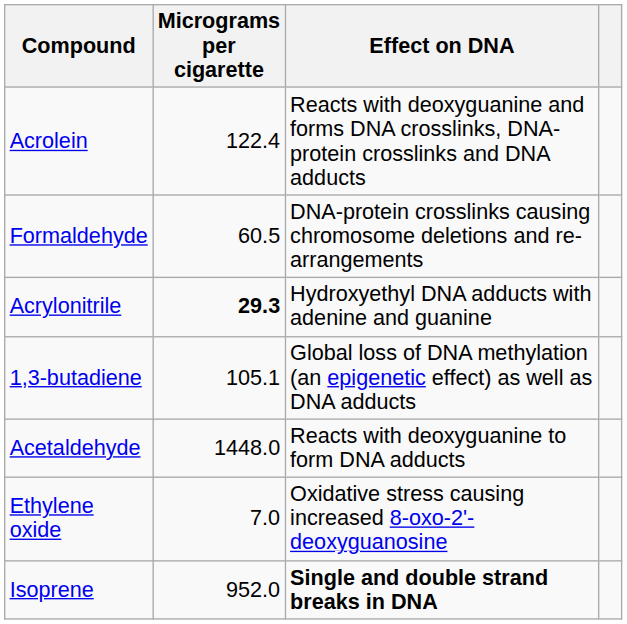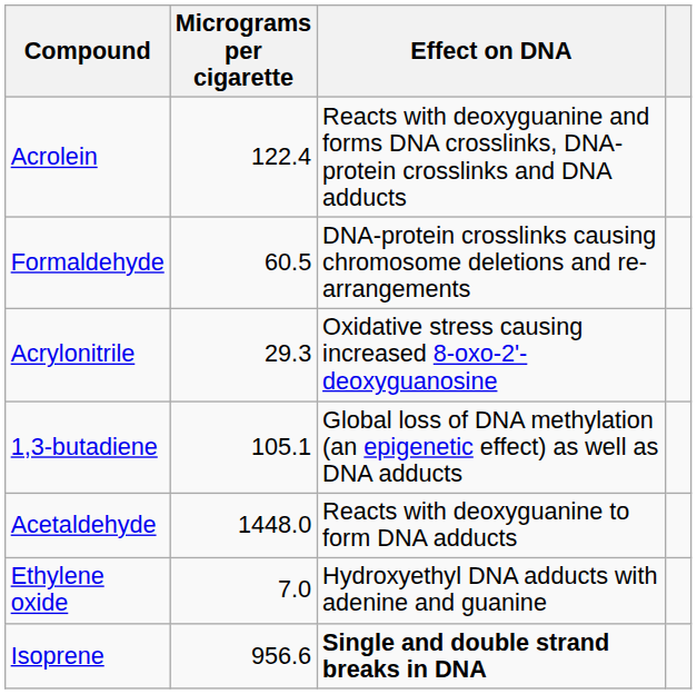Acrylonitrile | Micrograms per cigarette: bold -> normal
Acrylonitrile | Effect on DNA: Hydroxyethyl DNA adducts with adenine and guanine -> Oxidative stress causing increased 8-oxo-2'-deoxyguanosine
Ethylene oxide | Effect on DNA: Oxidative stress causing increased 8-oxo-2'-deoxyguanosine -> Hydroxyethyl DNA adducts with adenine and guanine
Isoprene | Micrograms per cigarette: 952.0 -> 956.6
